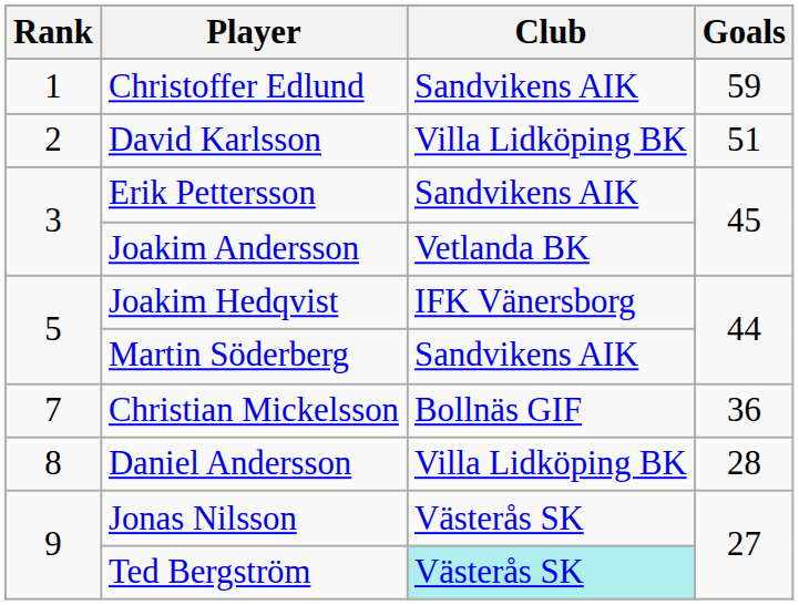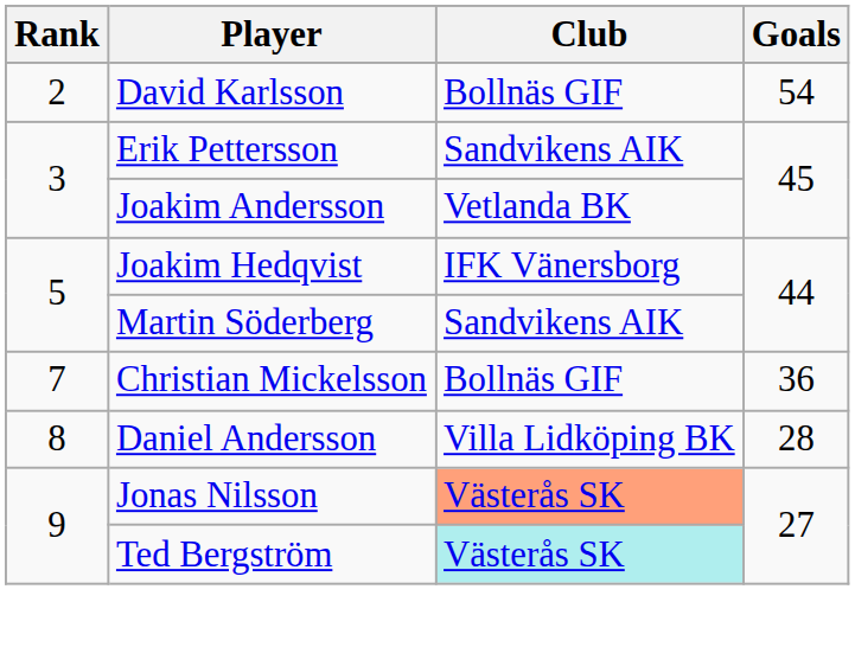- row: 1 | Christoffer Edlund | Sandvikens AIK | 59
David Karlsson | Club: Villa Lidköping BK -> Bollnäs GIF
David Karlsson | Goals: 51 -> 54
Jonas Nilsson | Club: no background -> lightsalmon background
